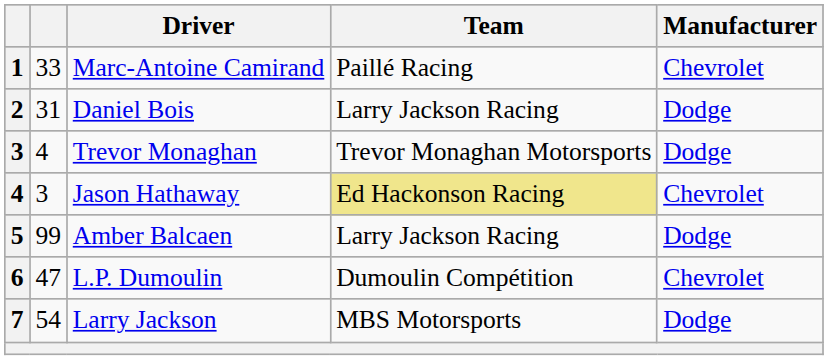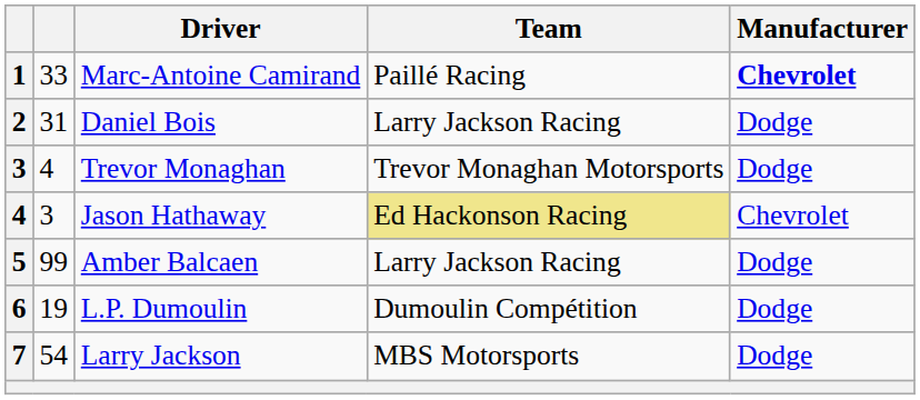Marc-Antoine Camirand | Manufacturer: normal -> bold
L.P. Dumoulin | column 2: 47 -> 19
L.P. Dumoulin | Manufacturer: Chevrolet -> Dodge
